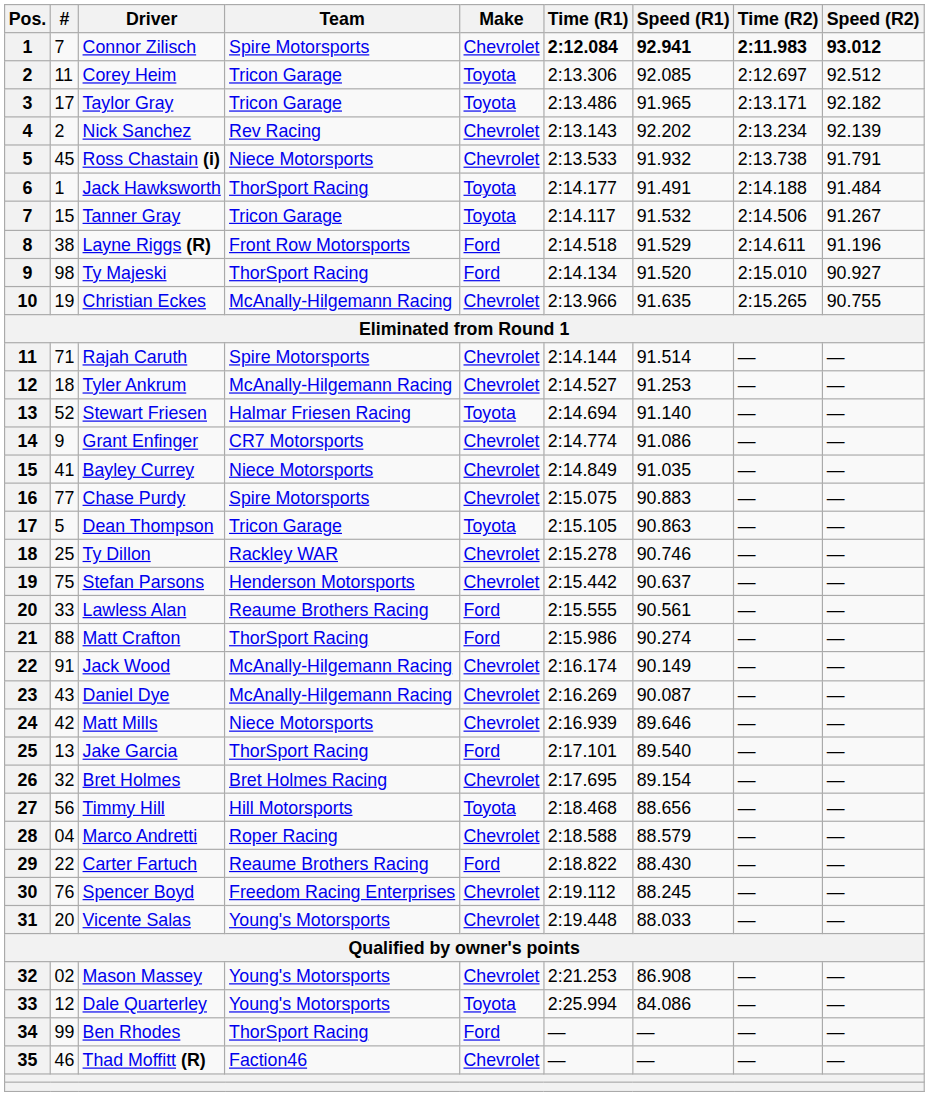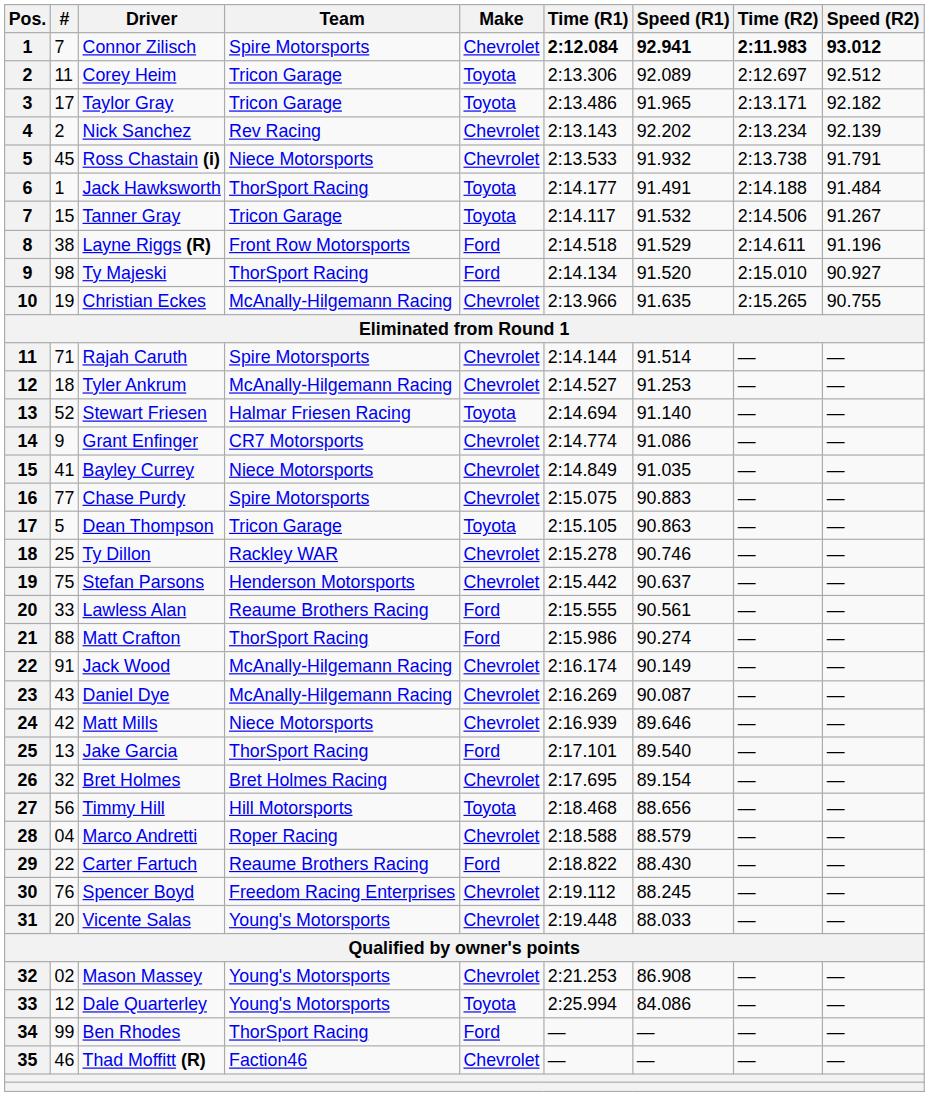Corey Heim | Speed (R1): 92.085 -> 92.089
